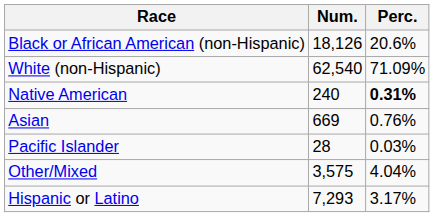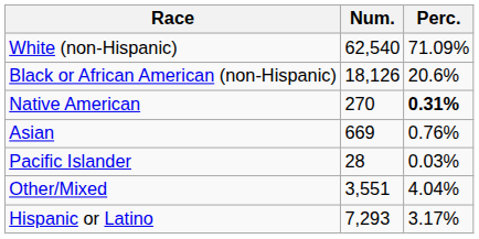rows swapped: White (non-Hispanic) <-> Black or African American (non-Hispanic)
Native American | Num.: 240 -> 270
Other/Mixed | Num.: 3,575 -> 3,551
